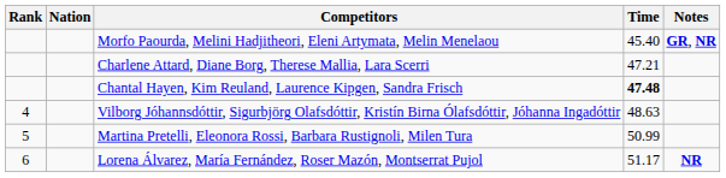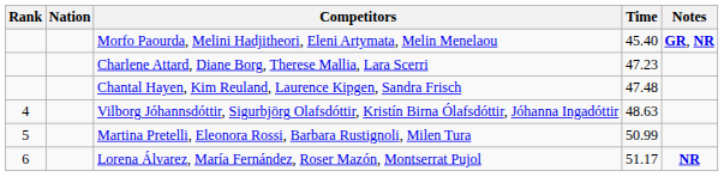Charlene Attard, Diane Borg, Therese Mallia, Lara Scerri | Time: 47.21 -> 47.23
Chantal Hayen, Kim Reuland, Laurence Kipgen, Sandra Frisch | Time: bold -> normal
